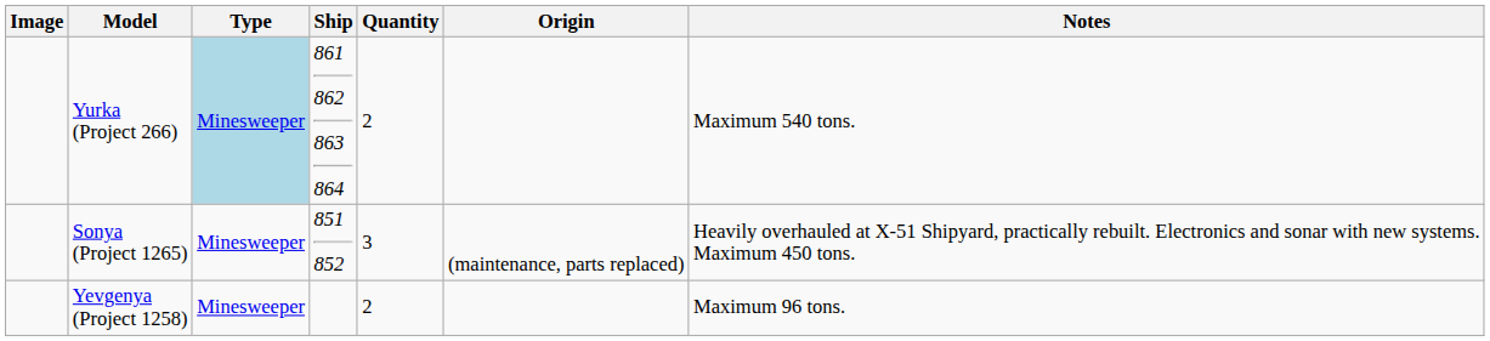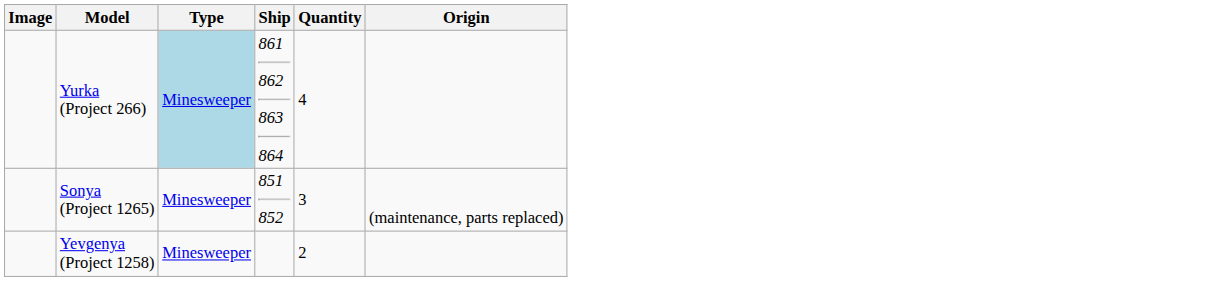- column: Notes | Maximum 540 tons. | Heavily overhauled at X-51 Shipyard, practically rebuilt. Electronics and sonar with new systems. Maximum 450 tons. | Maximum 96 tons.
Yurka (Project 266) | Quantity: 2 -> 4
